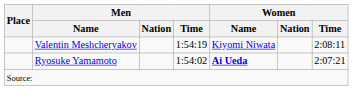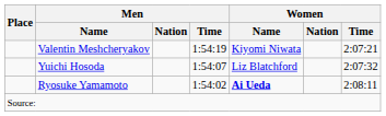Valentin Meshcheryakov | Women / Time: 2:08:11 -> 2:07:21
+ row: Yuichi Hosoda | 1:54:07 | Liz Blatchford | 2:07:32
Ryosuke Yamamoto | Women / Time: 2:07:21 -> 2:08:11
